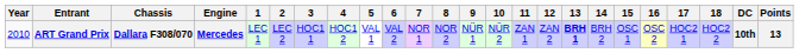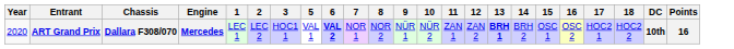- column: 4 | HOC1 2
ART Grand Prix | Year: 2010 -> 2020
ART Grand Prix | 6: normal -> bold
ART Grand Prix | Points: 13 -> 16
